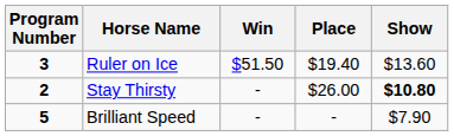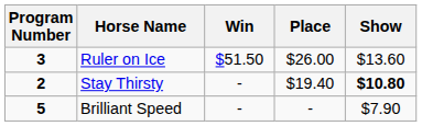Ruler on Ice | Place: $19.40 -> $26.00
Stay Thirsty | Place: $26.00 -> $19.40
